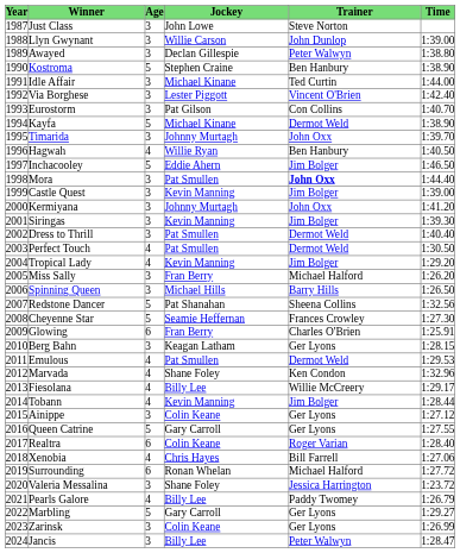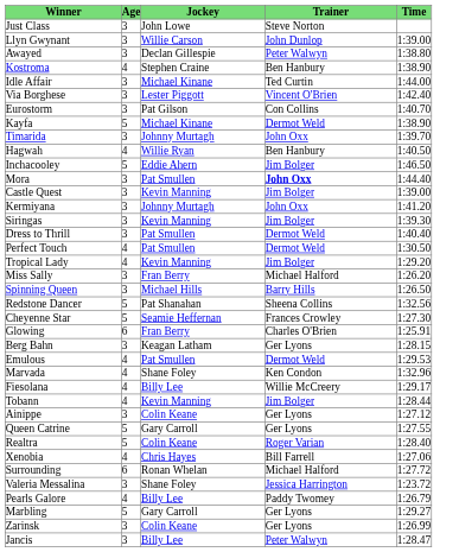- column: Year | 1987 | 1988 | 1989 | 1990 | 1991 | 1992 | 1993 | 1994 | 1995 | 1996 | 1997 | 1998 | 1999 | 2000 | 2001 | 2002 | 2003 | 2004 | 2005 | 2006 | 2007 | 2008 | 2009 | 2010 | 2011 | 2012 | 2013 | 2014 | 2015 | 2016 | 2017 | 2018 | 2019 | 2020 | 2021 | 2022 | 2023 | 2024
Kostroma | Age: 5 -> 4
Realtra | Age: 6 -> 5
